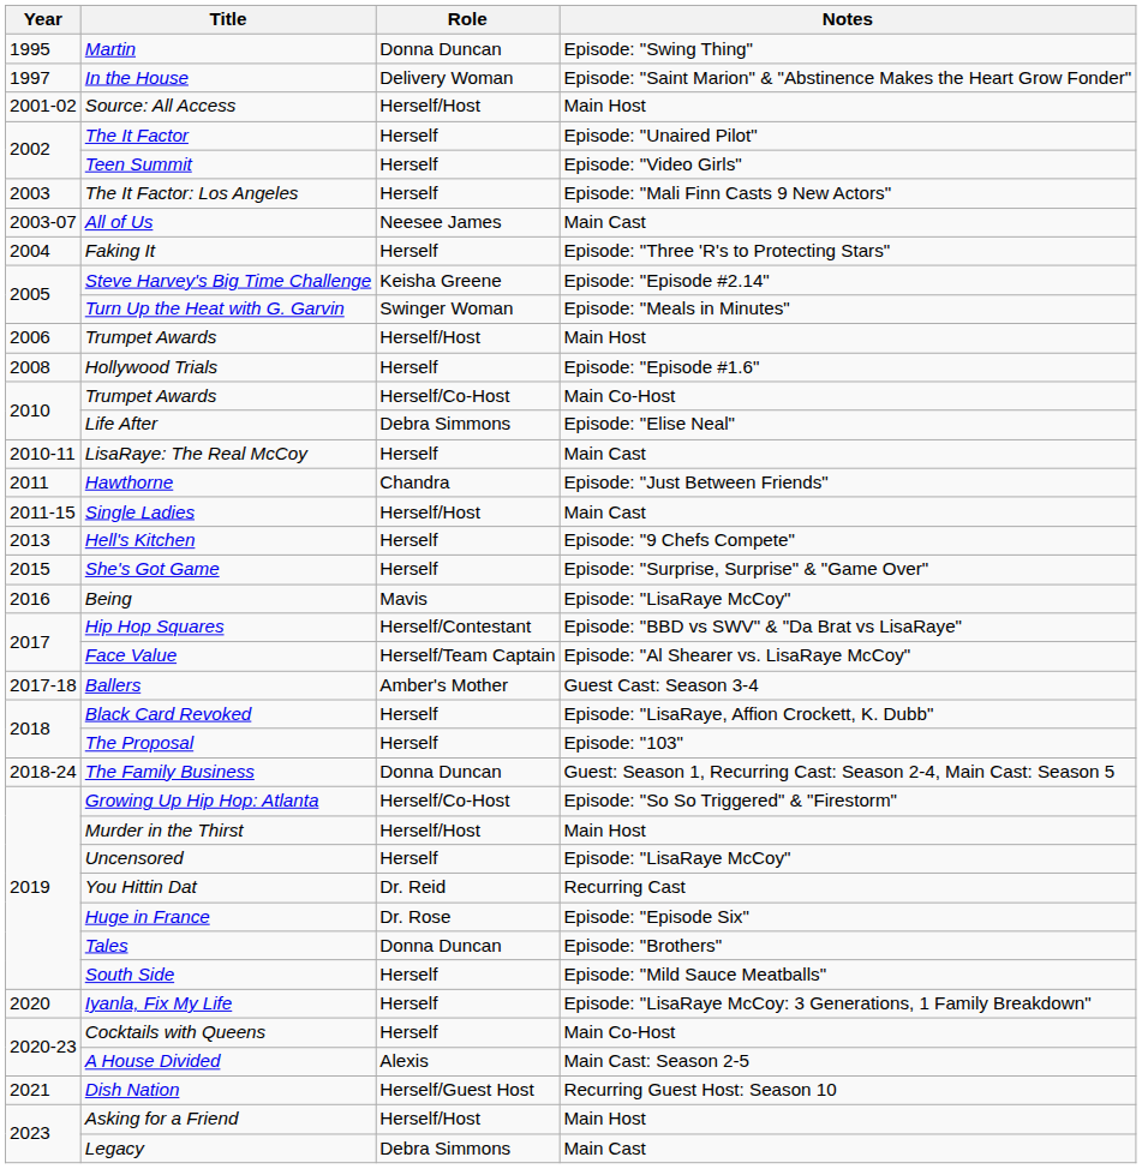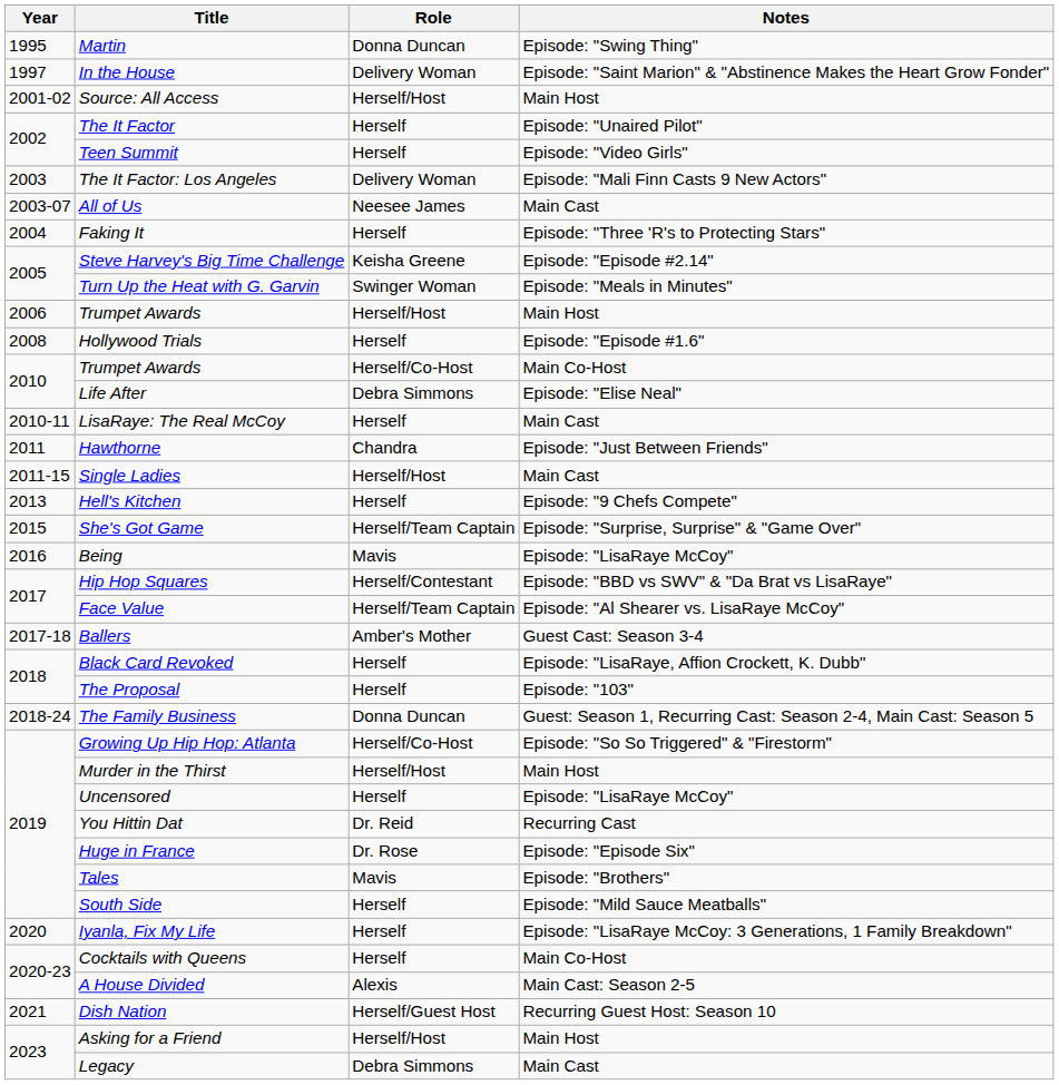The It Factor: Los Angeles | Role: Herself -> Delivery Woman
She's Got Game | Role: Herself -> Herself/Team Captain
Tales | Role: Donna Duncan -> Mavis
